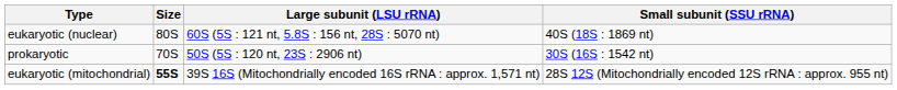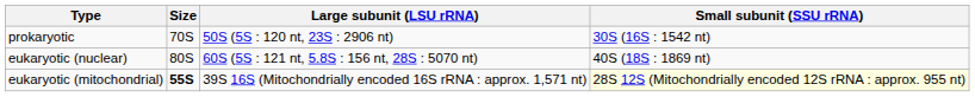rows swapped: prokaryotic <-> eukaryotic (nuclear)
eukaryotic (mitochondrial) | Small subunit (SSU rRNA): no background -> lightyellow background
